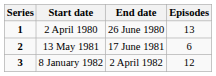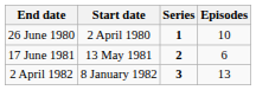columns swapped: Series <-> End date
2 April 1980 | Episodes: 13 -> 10
8 January 1982 | Episodes: 12 -> 13
